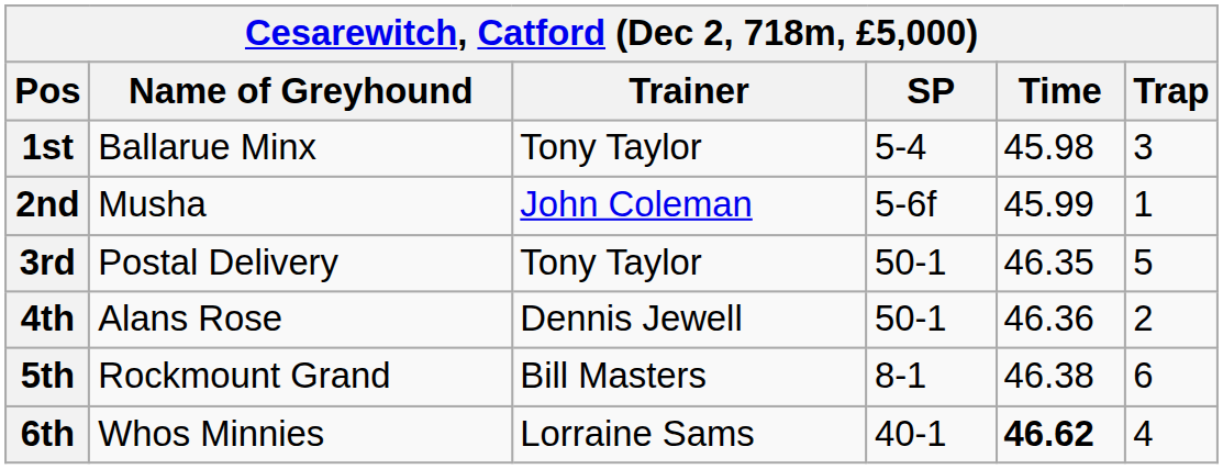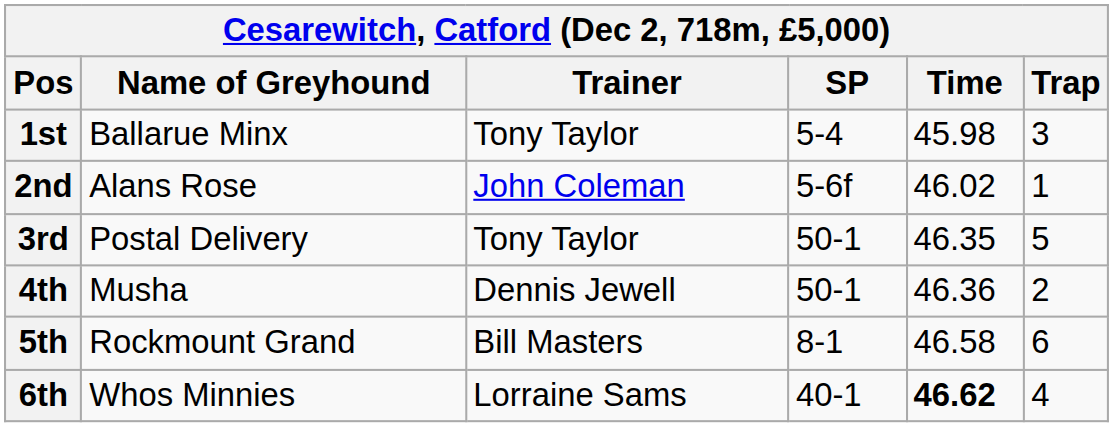2nd | Name of Greyhound: Musha -> Alans Rose
2nd | Time: 45.99 -> 46.02
4th | Name of Greyhound: Alans Rose -> Musha
5th | Time: 46.38 -> 46.58
